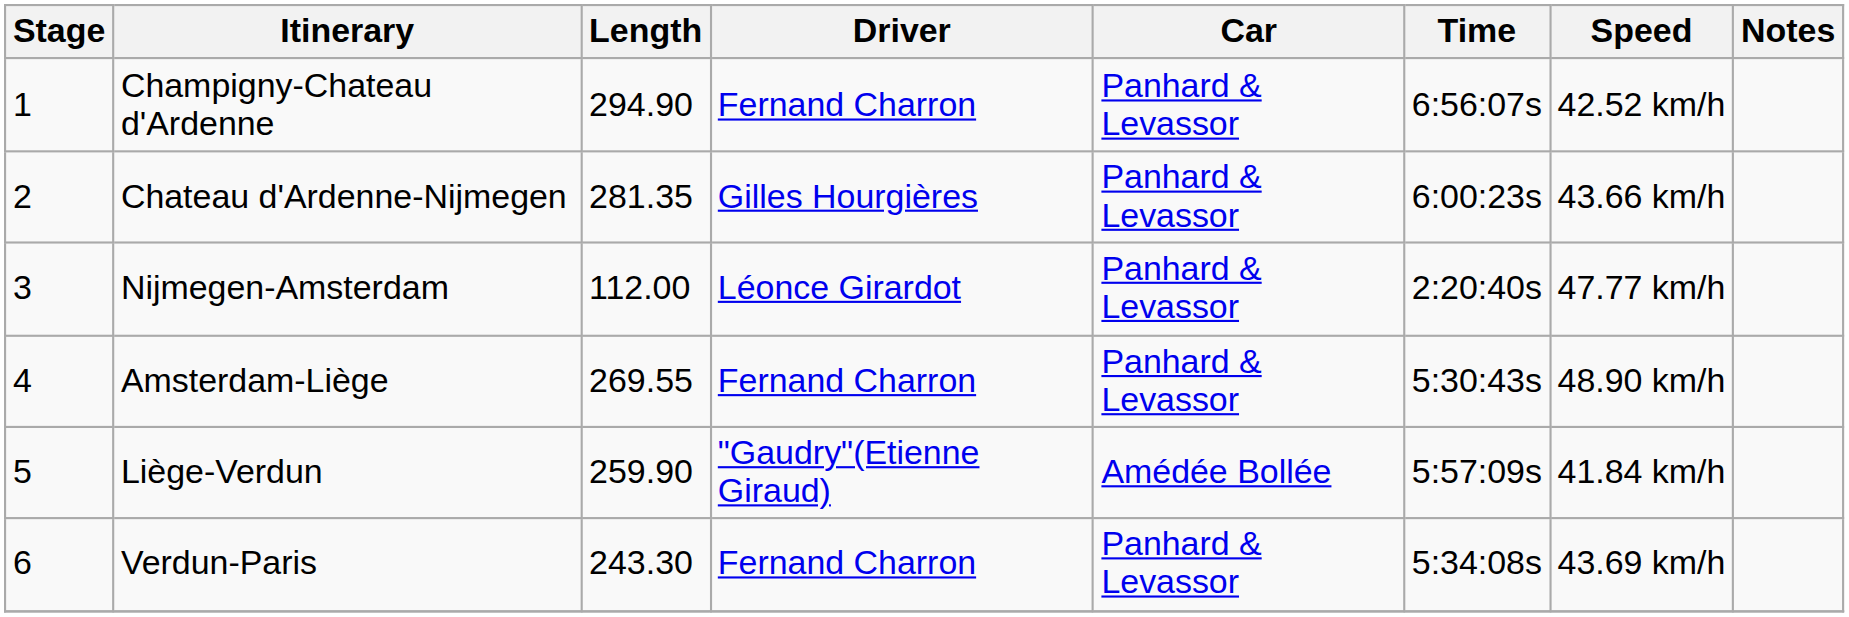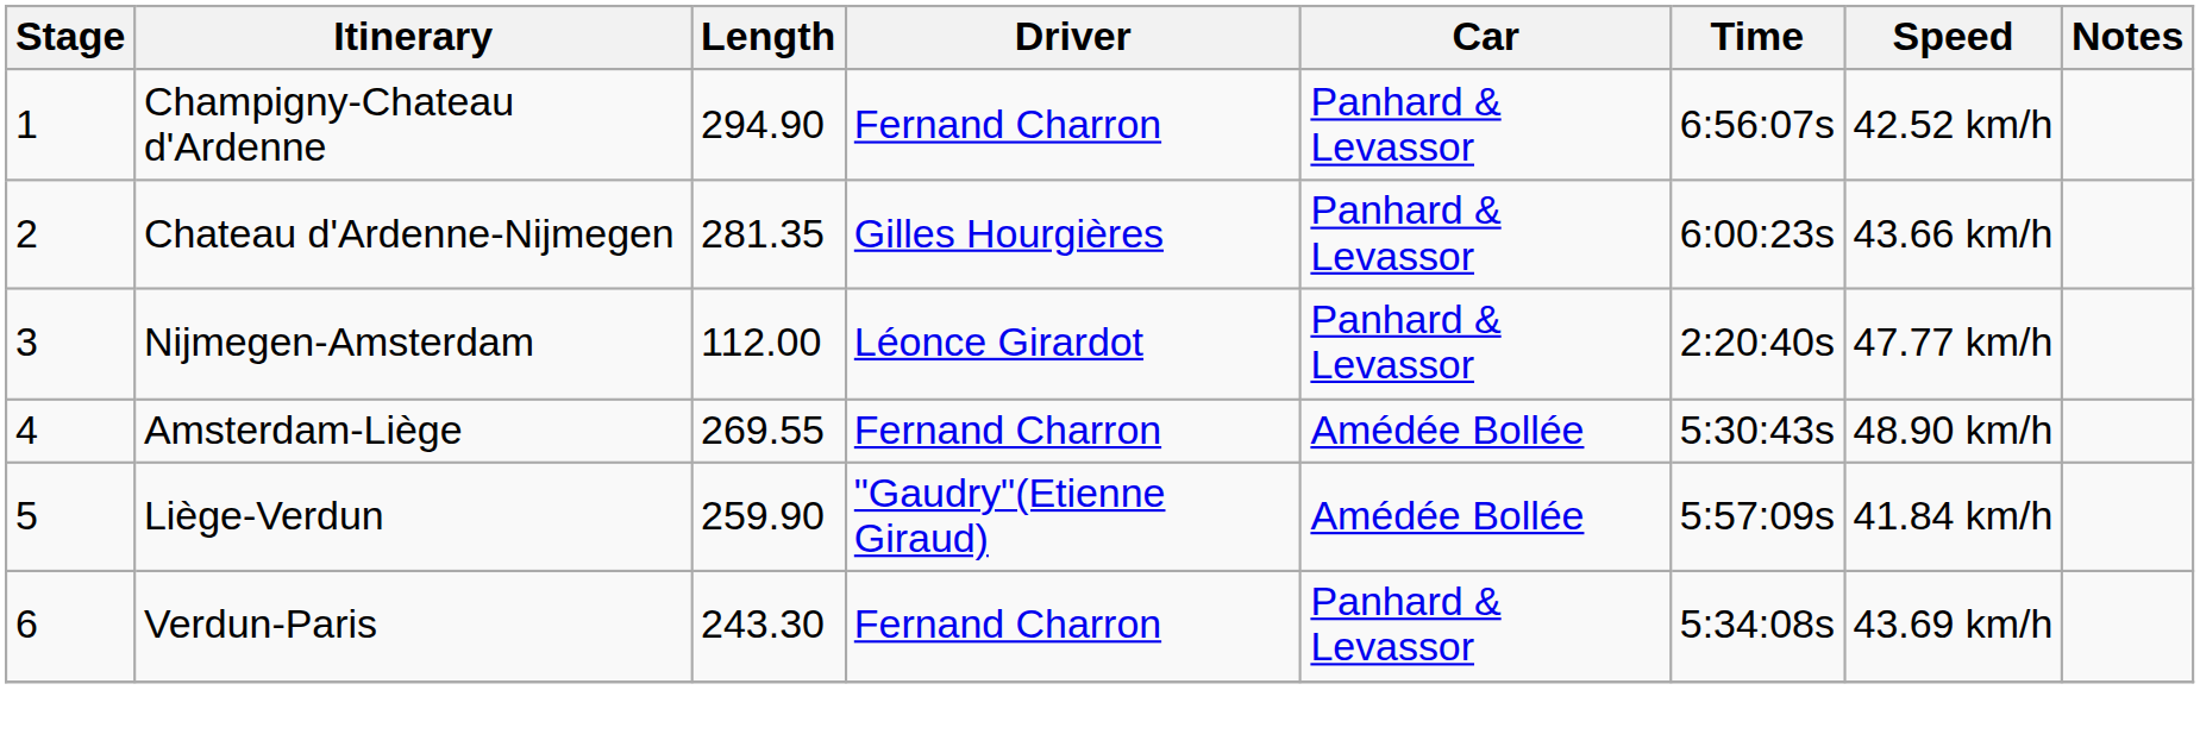Amsterdam-Liège | Car: Panhard & Levassor -> Amédée Bollée
